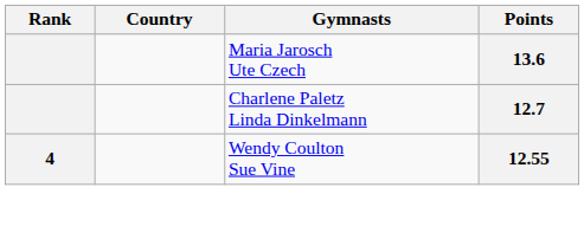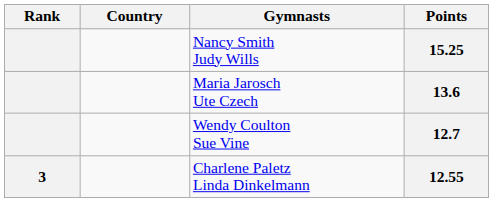+ row: Nancy Smith Judy Wills | 15.25
12.7 | Gymnasts: Charlene Paletz Linda Dinkelmann -> Wendy Coulton Sue Vine
12.55 | Rank: 4 -> 3
12.55 | Gymnasts: Wendy Coulton Sue Vine -> Charlene Paletz Linda Dinkelmann
